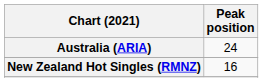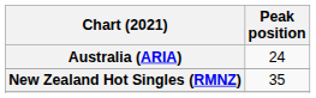New Zealand Hot Singles (RMNZ) | Peak position: 16 -> 35
